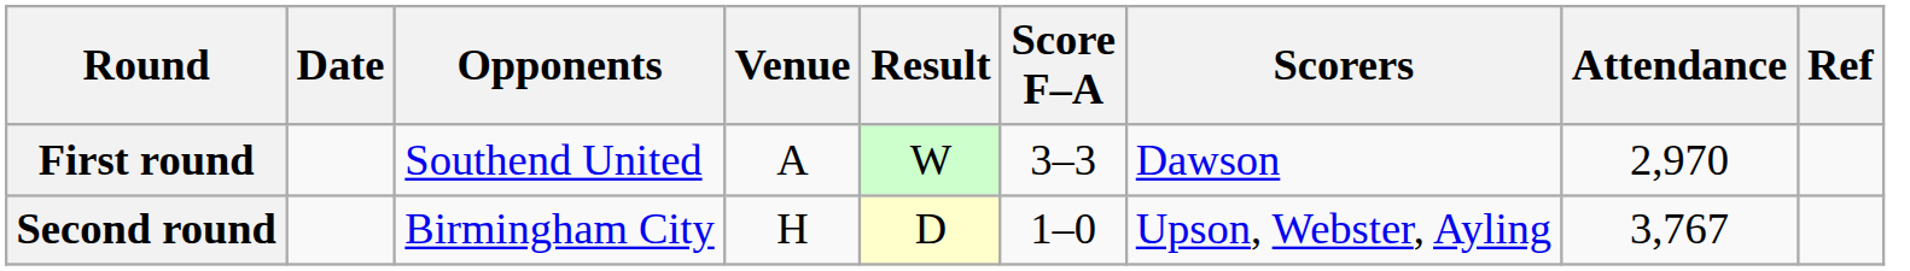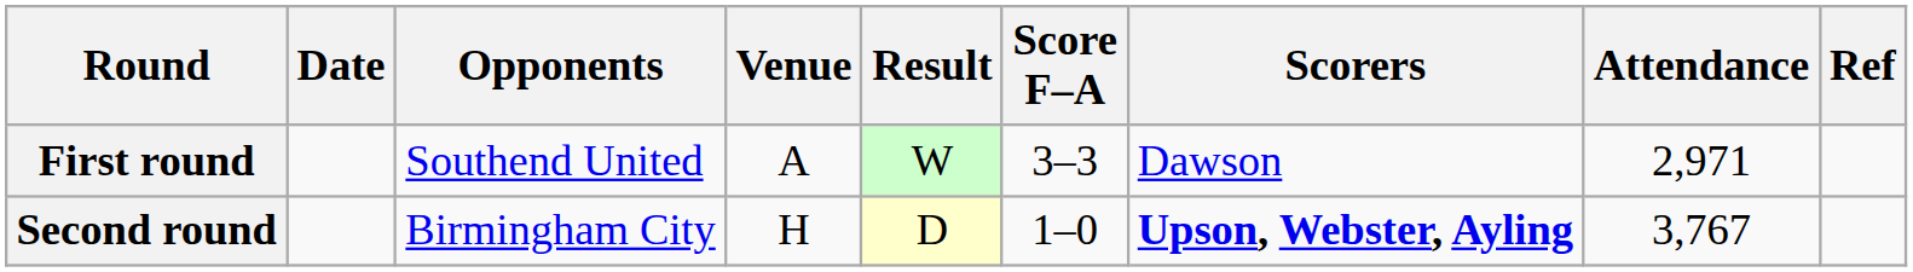First round | Attendance: 2,970 -> 2,971
Second round | Scorers: normal -> bold
